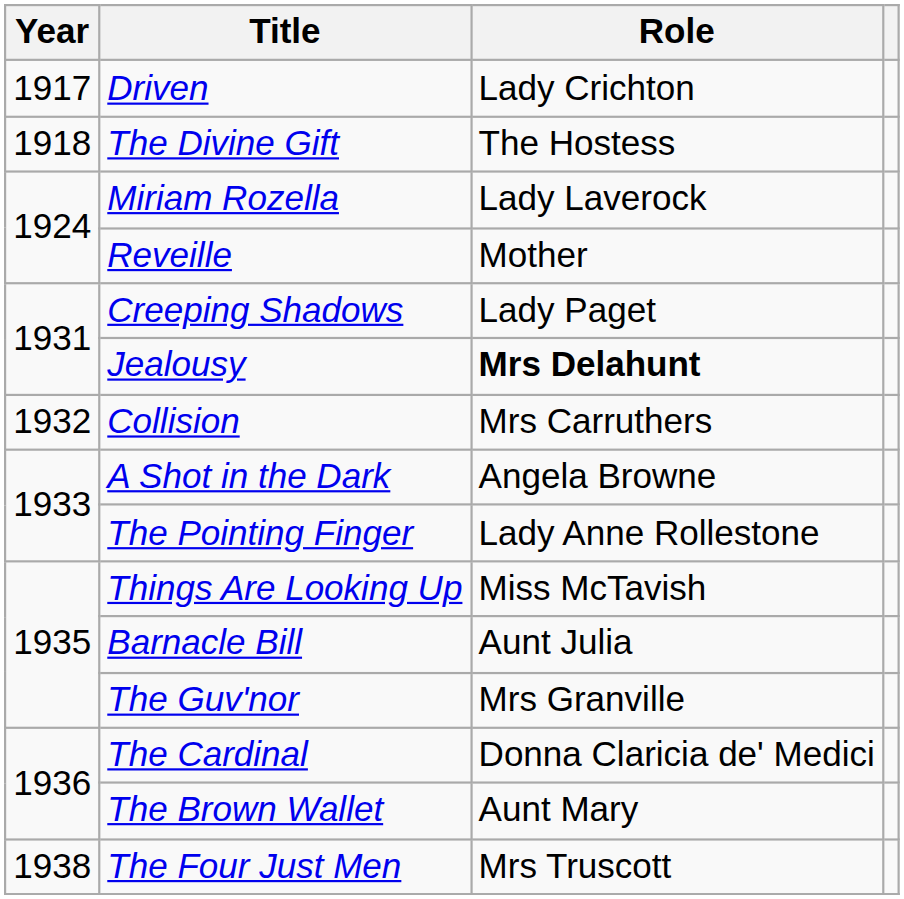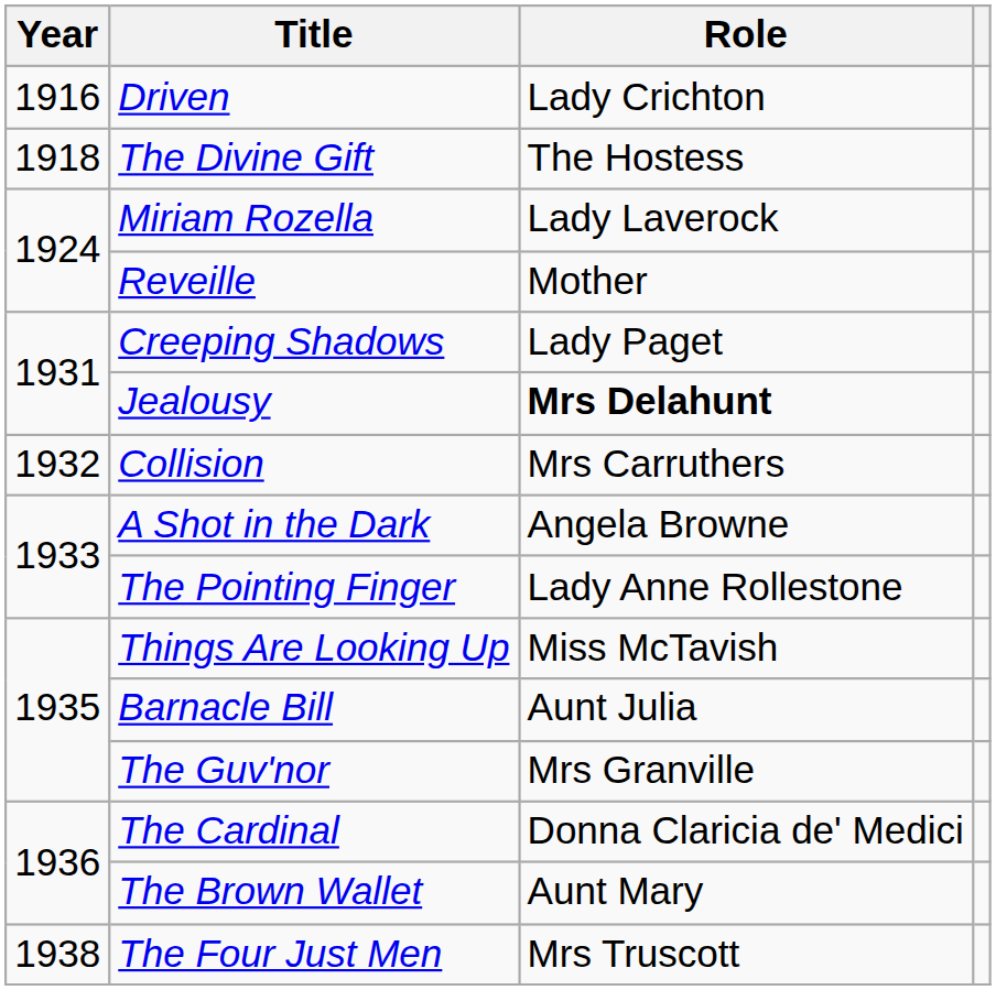Driven | Year: 1917 -> 1916
